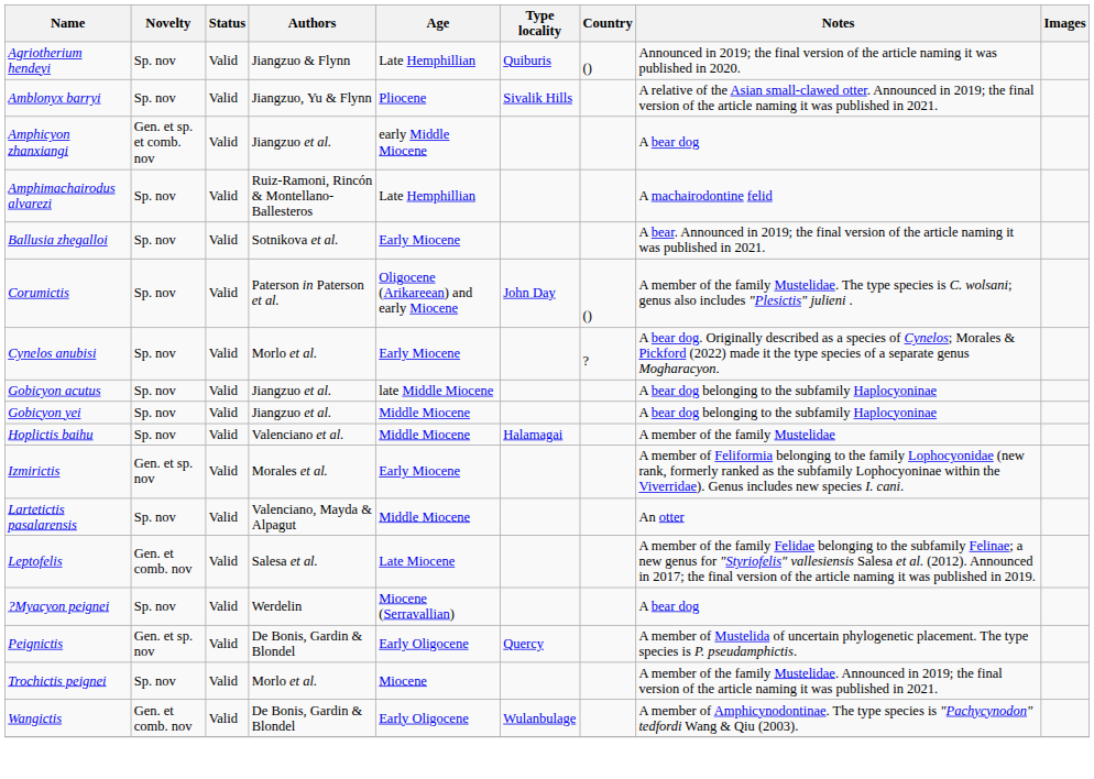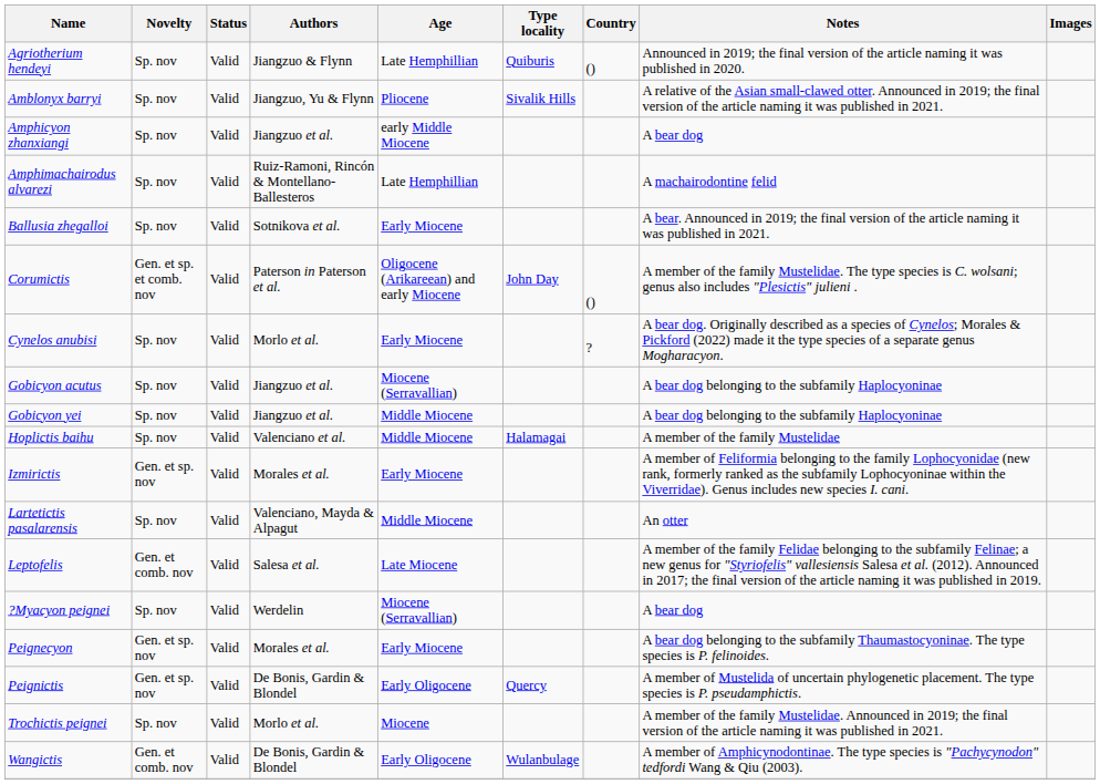Amphicyon zhanxiangi | Novelty: Gen. et sp. et comb. nov -> Sp. nov
Corumictis | Novelty: Sp. nov -> Gen. et sp. et comb. nov
Gobicyon acutus | Age: late Middle Miocene -> Miocene (Serravallian)
+ row: Peignecyon | Gen. et sp. nov | Valid | Morales et al. | Early Miocene | A bear dog belonging to the subfamily Thaumastocyoninae. The type species is P. felinoides.
